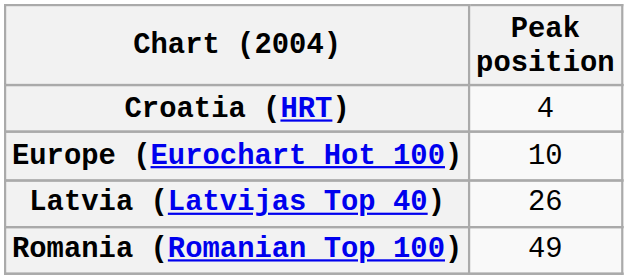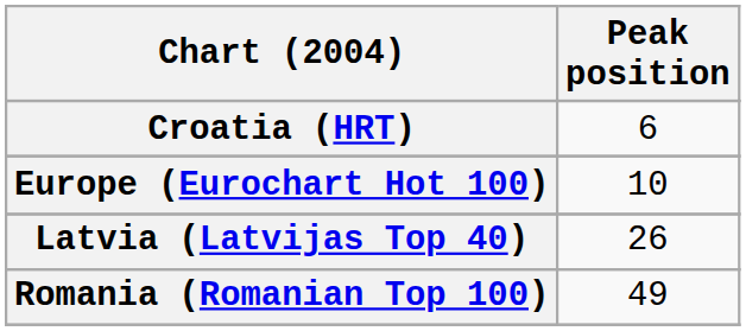Croatia (HRT) | Peak position: 4 -> 6
